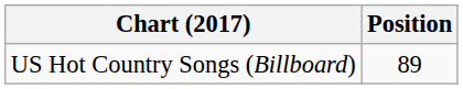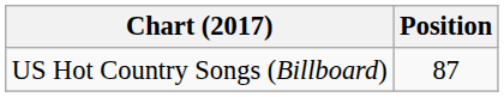US Hot Country Songs (Billboard) | Position: 89 -> 87
